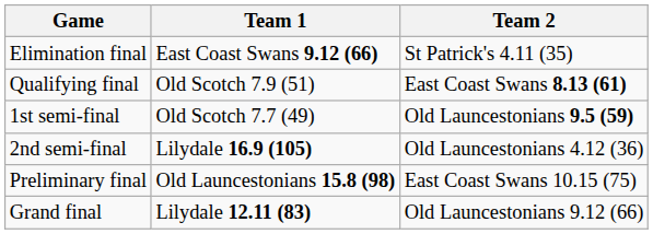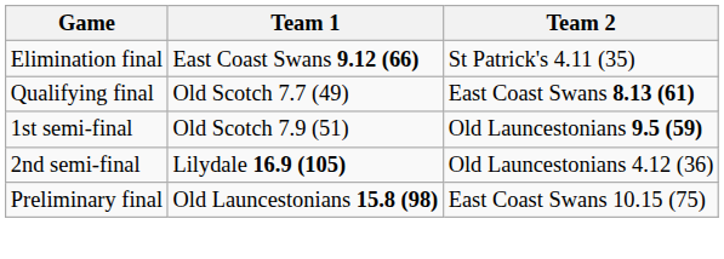Qualifying final | Team 1: Old Scotch 7.9 (51) -> Old Scotch 7.7 (49)
1st semi-final | Team 1: Old Scotch 7.7 (49) -> Old Scotch 7.9 (51)
- row: Grand final | Lilydale 12.11 (83) | Old Launcestonians 9.12 (66)
